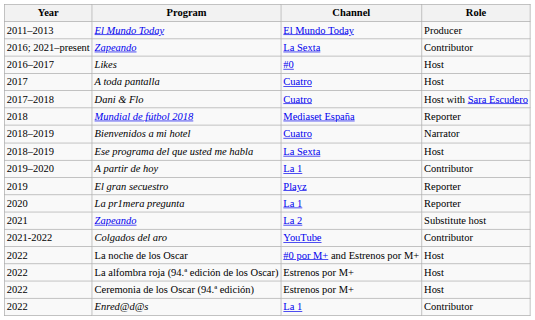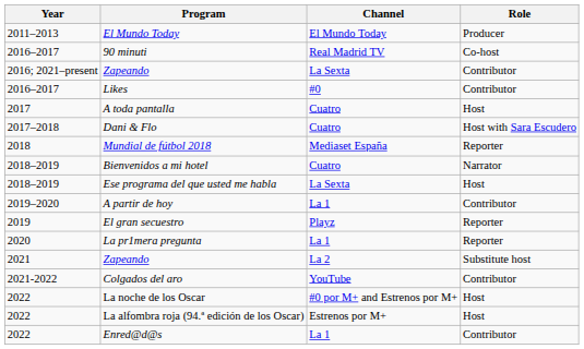+ row: 2016–2017 | 90 minuti | Real Madrid TV | Co-host
Likes | Role: Host -> Contributor
- row: 2022 | Ceremonia de los Oscar (94.ª edición) | Estrenos por M+ | Host
